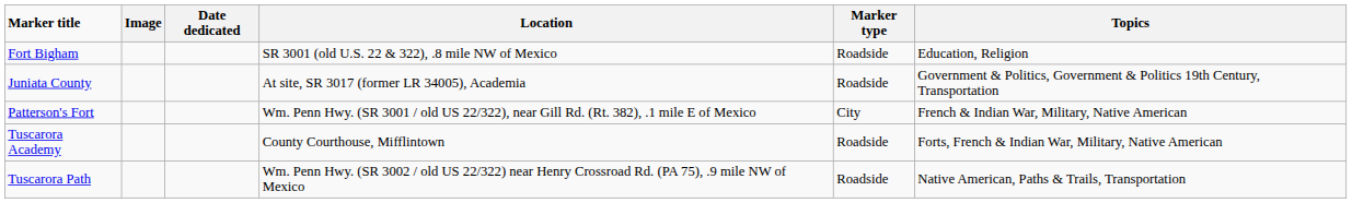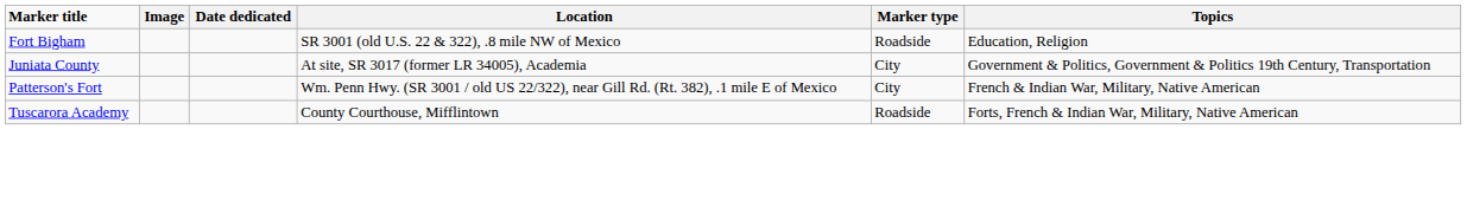Juniata County | Marker type: Roadside -> City
- row: Tuscarora Path | Wm. Penn Hwy. (SR 3002 / old US 22/322) near Henry Crossroad Rd. (PA 75), .9 mile NW of Mexico | Roadside | Native American, Paths & Trails, Transportation
